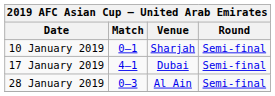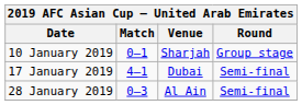10 January 2019 | Round: Semi-final -> Group stage
